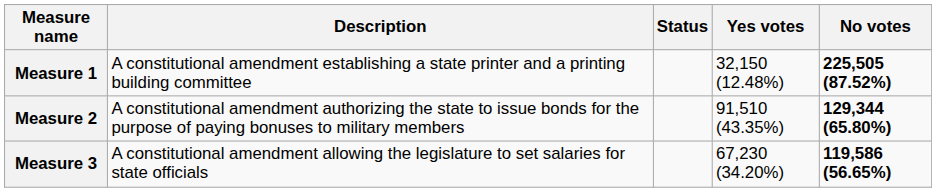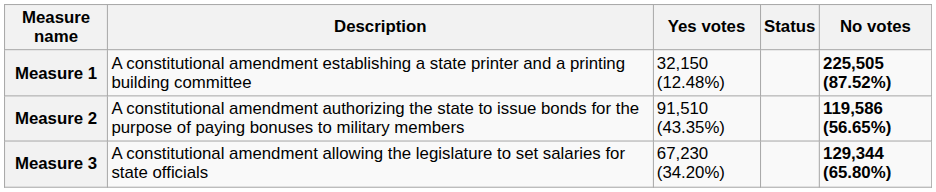columns swapped: Status <-> Yes votes
Measure 2 | No votes: 129,344 (65.80%) -> 119,586 (56.65%)
Measure 3 | No votes: 119,586 (56.65%) -> 129,344 (65.80%)
